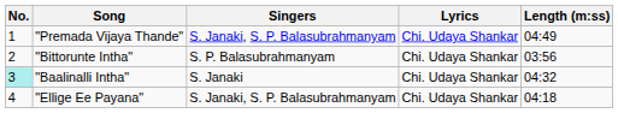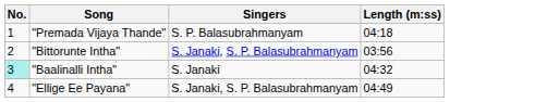- column: Lyrics | Chi. Udaya Shankar | Chi. Udaya Shankar | Chi. Udaya Shankar | Chi. Udaya Shankar
"Premada Vijaya Thande" | Singers: S. Janaki, S. P. Balasubrahmanyam -> S. P. Balasubrahmanyam
"Premada Vijaya Thande" | Length (m:ss): 04:49 -> 04:18
"Bittorunte Intha" | Singers: S. P. Balasubrahmanyam -> S. Janaki, S. P. Balasubrahmanyam
"Ellige Ee Payana" | Length (m:ss): 04:18 -> 04:49
